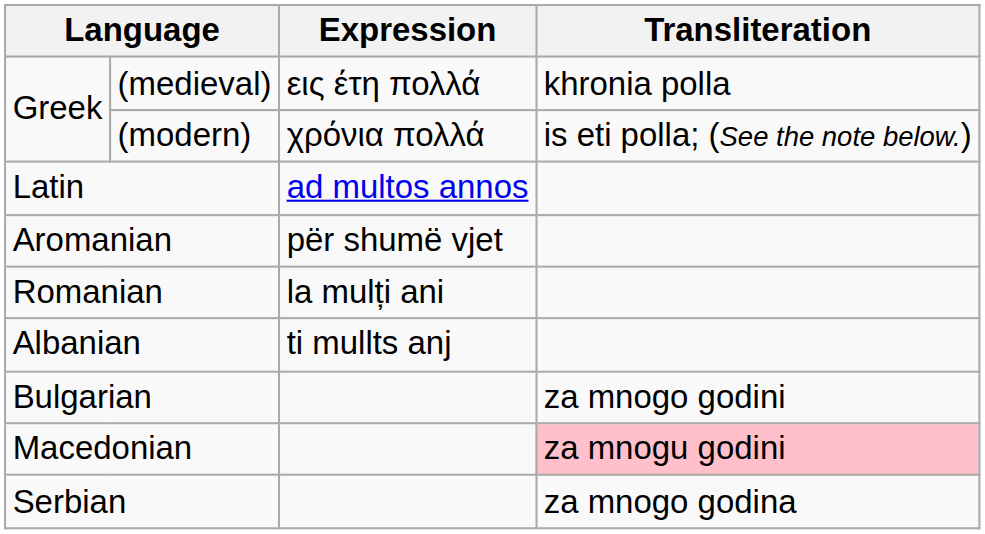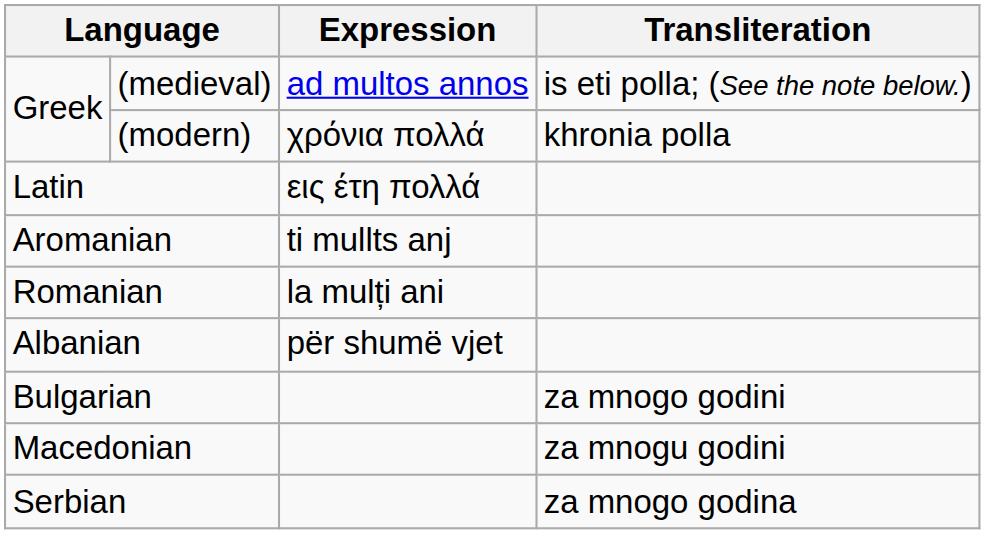(medieval) | Expression: εις έτη πολλά -> ad multos annos
(medieval) | Transliteration: khronia polla -> is eti polla; (See the note below.)
(modern) | Transliteration: is eti polla; (See the note below.) -> khronia polla
Latin | Expression: ad multos annos -> εις έτη πολλά
Aromanian | Expression: për shumë vjet -> ti mullts anj
Albanian | Expression: ti mullts anj -> për shumë vjet
Macedonian | Transliteration: pink background -> no background
